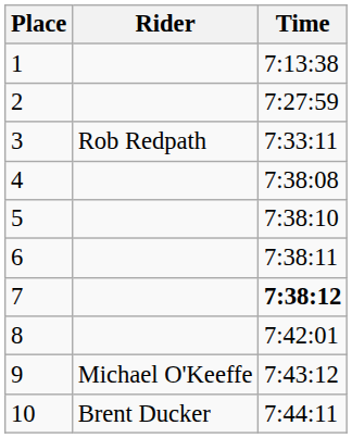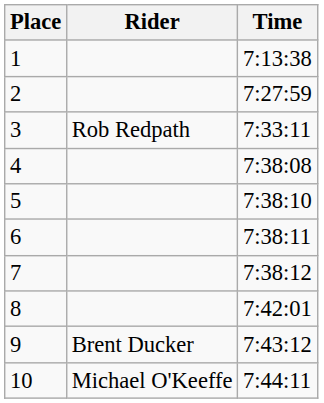7 | Time: bold -> normal
9 | Rider: Michael O'Keeffe -> Brent Ducker
10 | Rider: Brent Ducker -> Michael O'Keeffe
